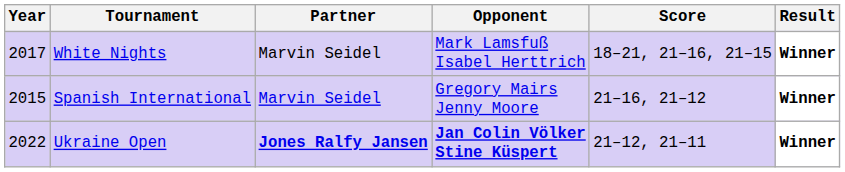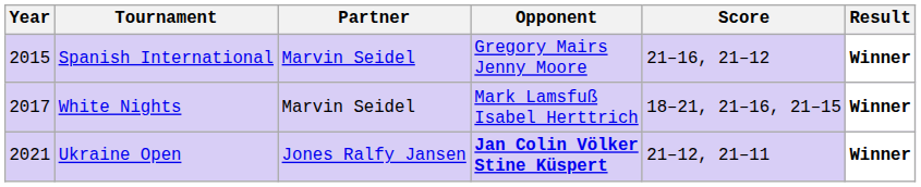rows swapped: Spanish International <-> White Nights
Ukraine Open | Year: 2022 -> 2021
Ukraine Open | Partner: bold -> normal
